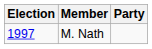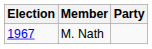M. Nath | Election: 1997 -> 1967
